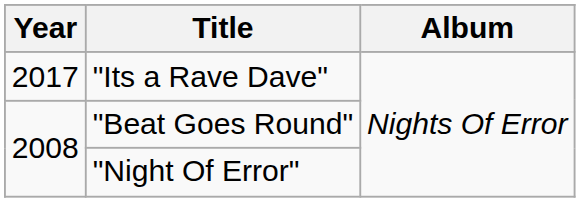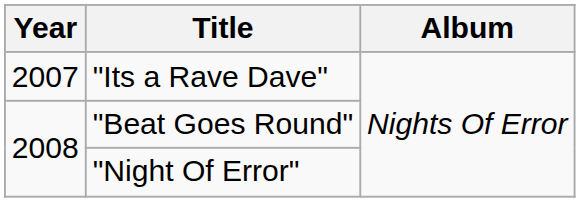"Its a Rave Dave" | Year: 2017 -> 2007
